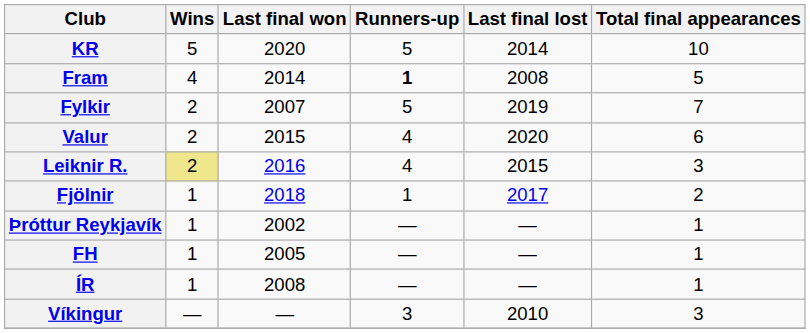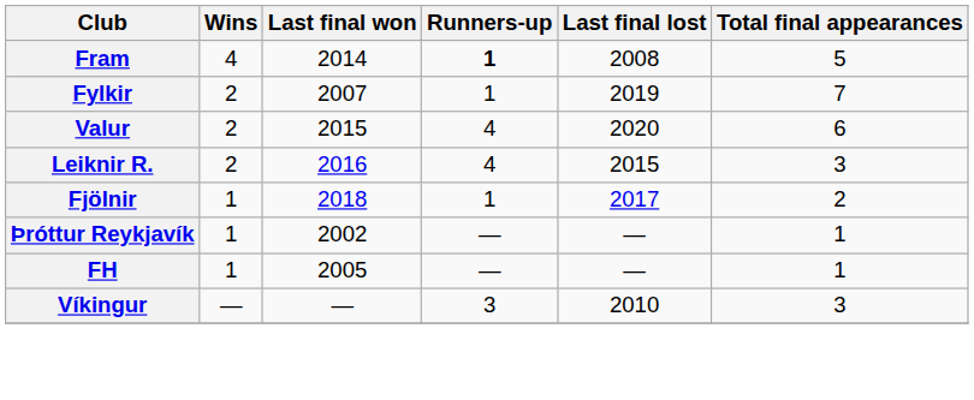- row: KR | 5 | 2020 | 5 | 2014 | 10
Fylkir | Runners-up: 5 -> 1
Leiknir R. | Wins: khaki background -> no background
- row: ÍR | 1 | 2008 | — | — | 1
